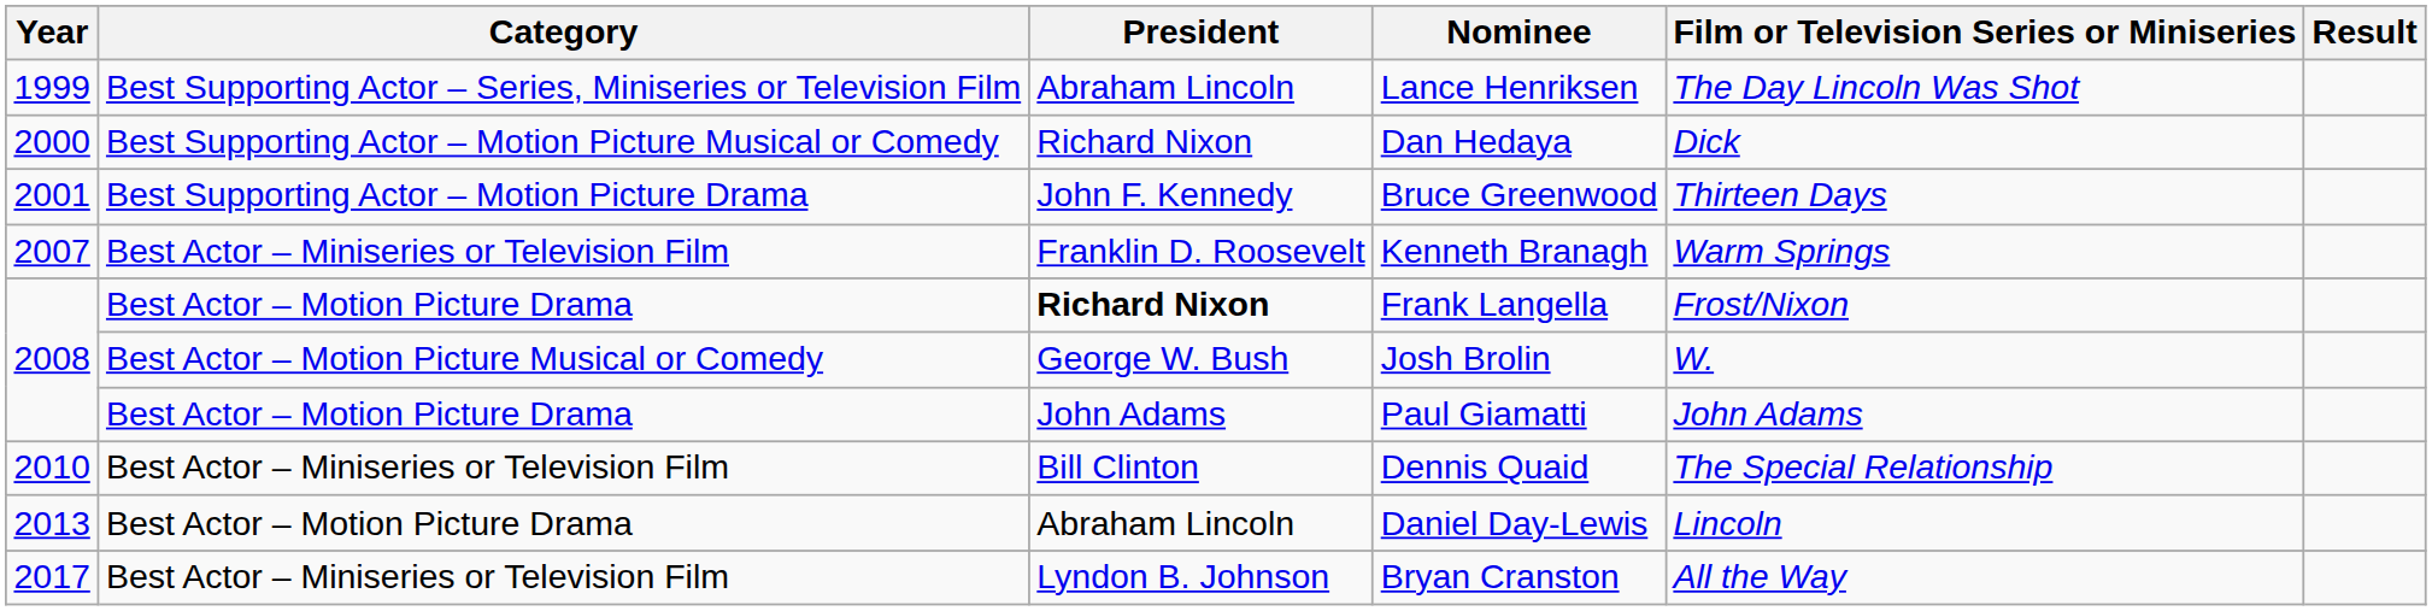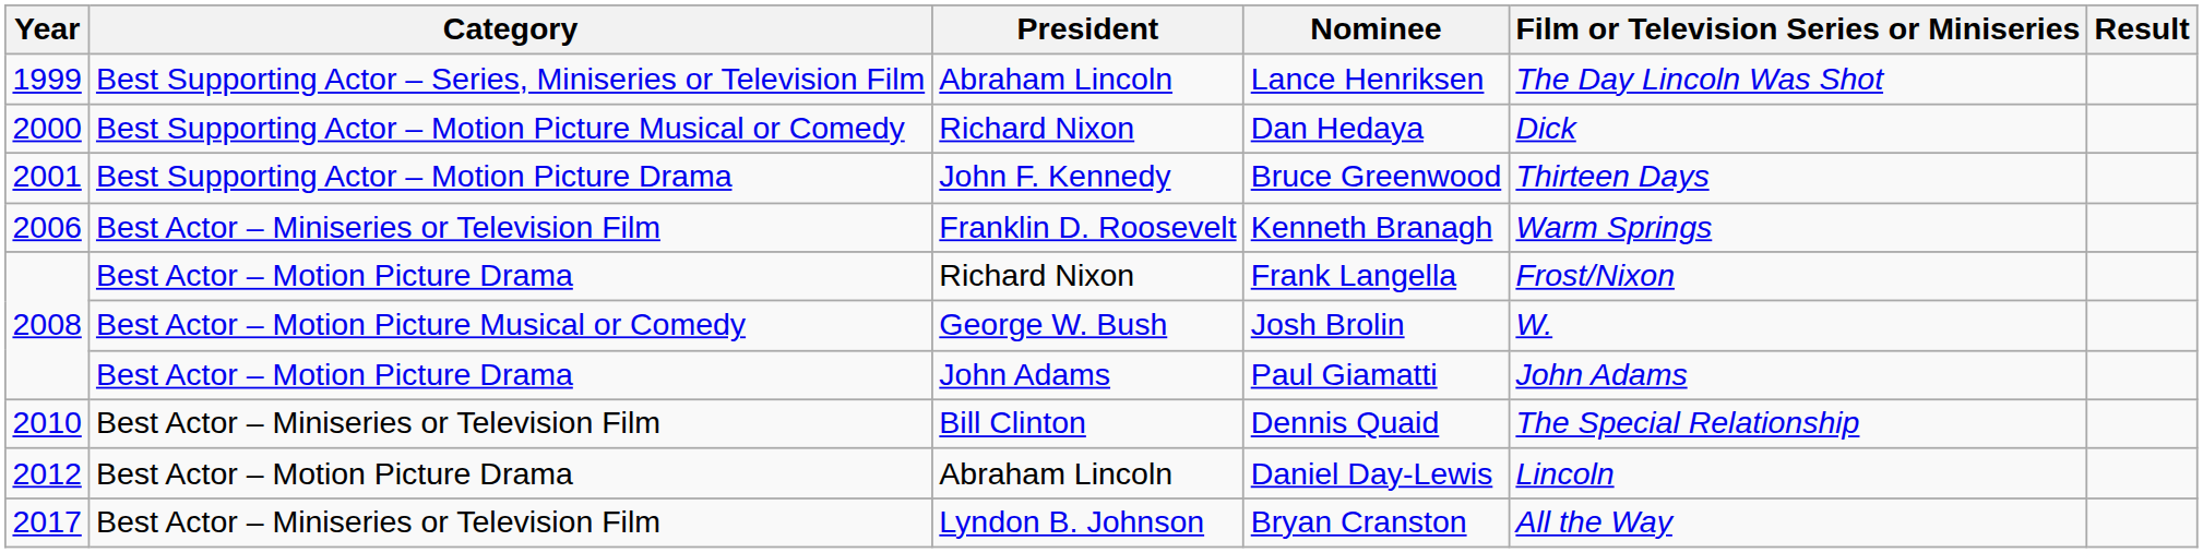Kenneth Branagh | Year: 2007 -> 2006
Frank Langella | President: bold -> normal
Daniel Day-Lewis | Year: 2013 -> 2012
